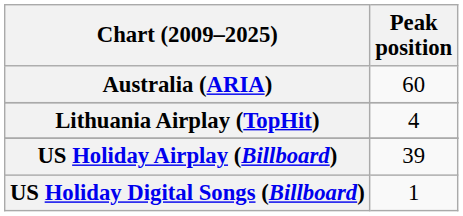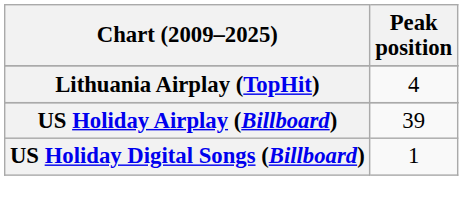- row: Australia (ARIA) | 60
